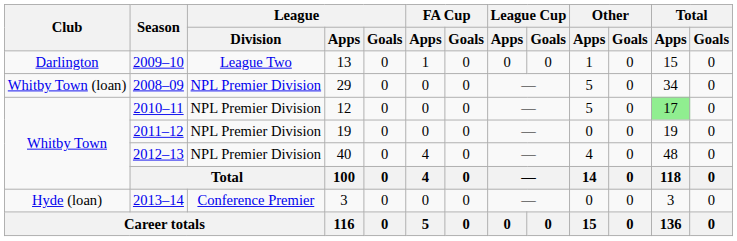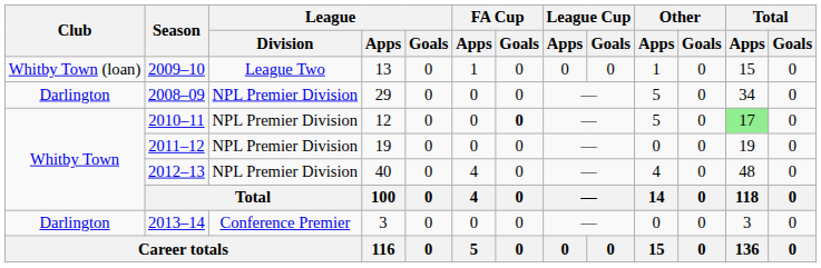2009–10 | Club: Darlington -> Whitby Town (loan)
2008–09 | Club: Whitby Town (loan) -> Darlington
2010–11 | FA Cup / Goals: normal -> bold
2013–14 | Club: Hyde (loan) -> Darlington
